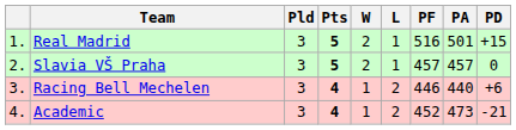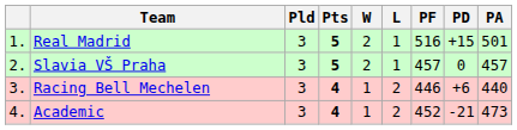columns swapped: PA <-> PD
